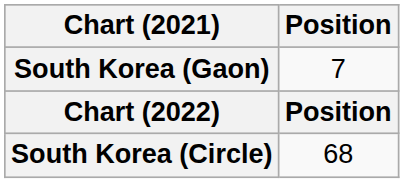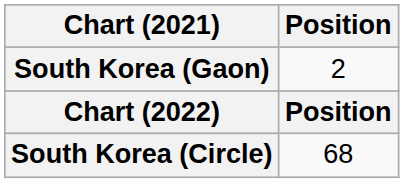South Korea (Gaon) | Position: 7 -> 2
